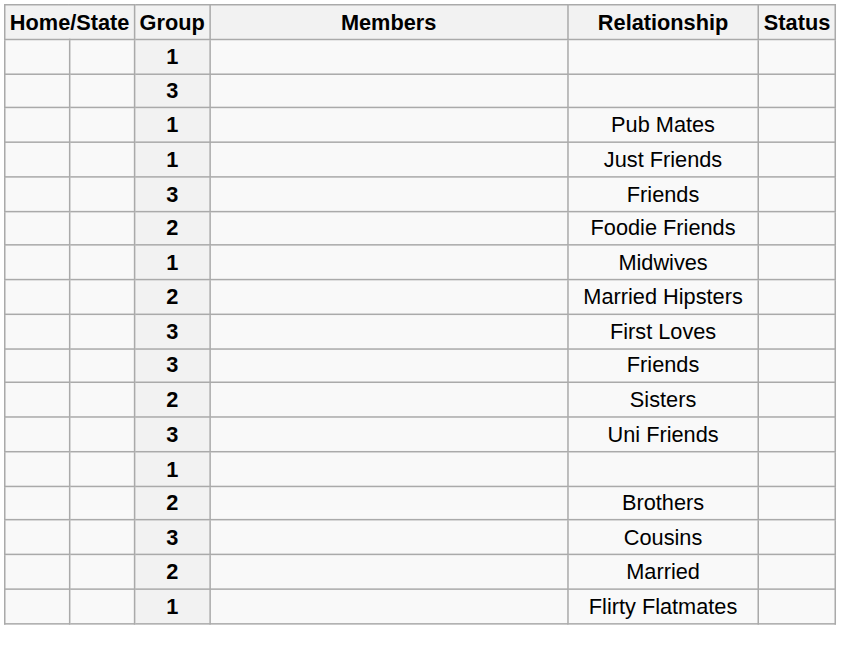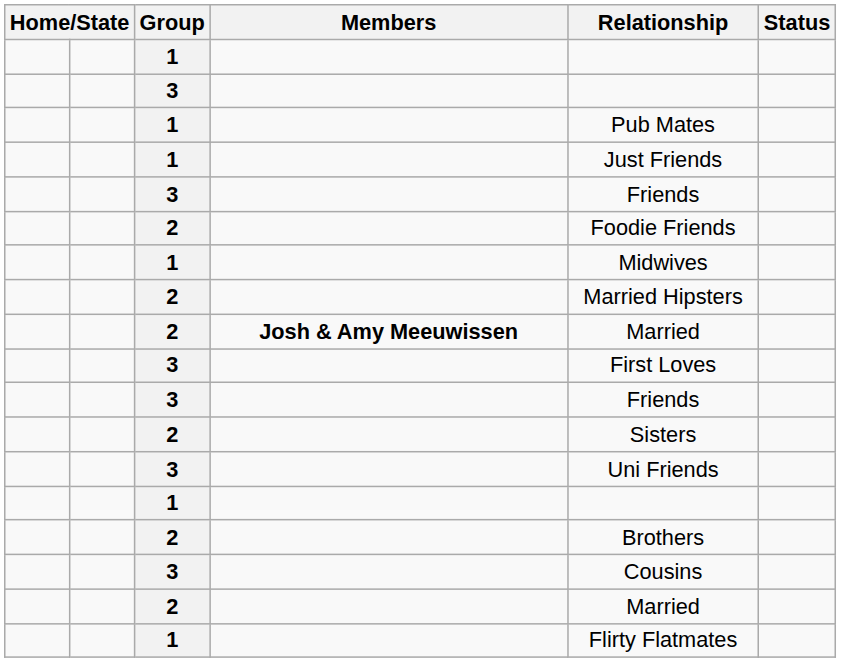+ row: 2 | Josh & Amy Meeuwissen | Married
